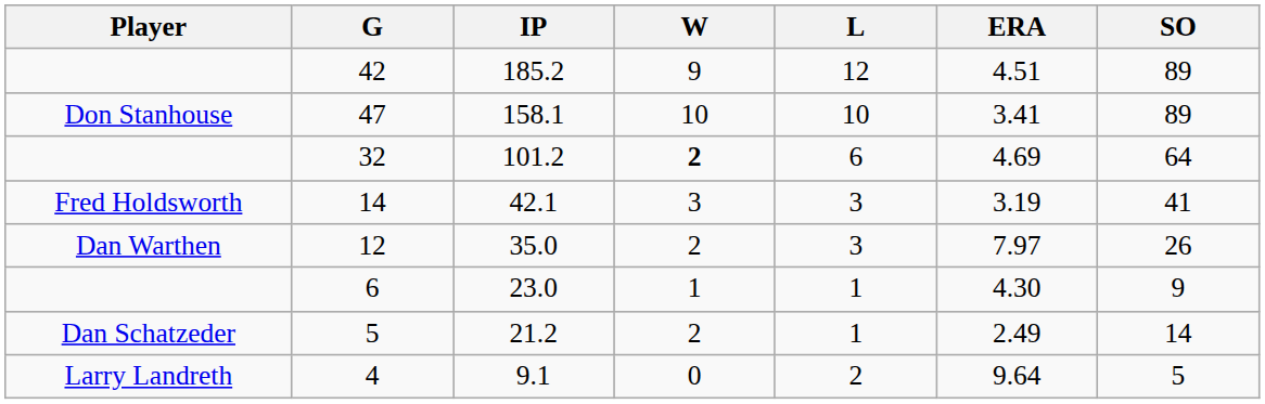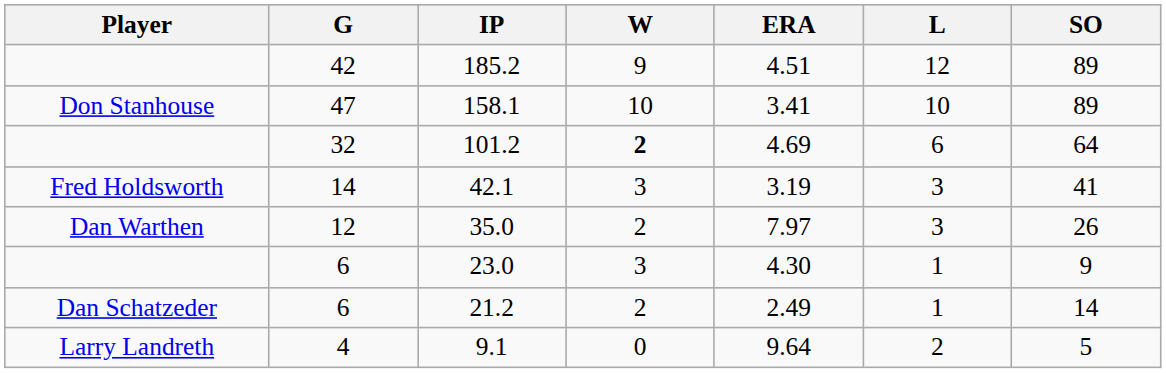columns swapped: L <-> ERA
23.0 | W: 1 -> 3
21.2 | G: 5 -> 6
